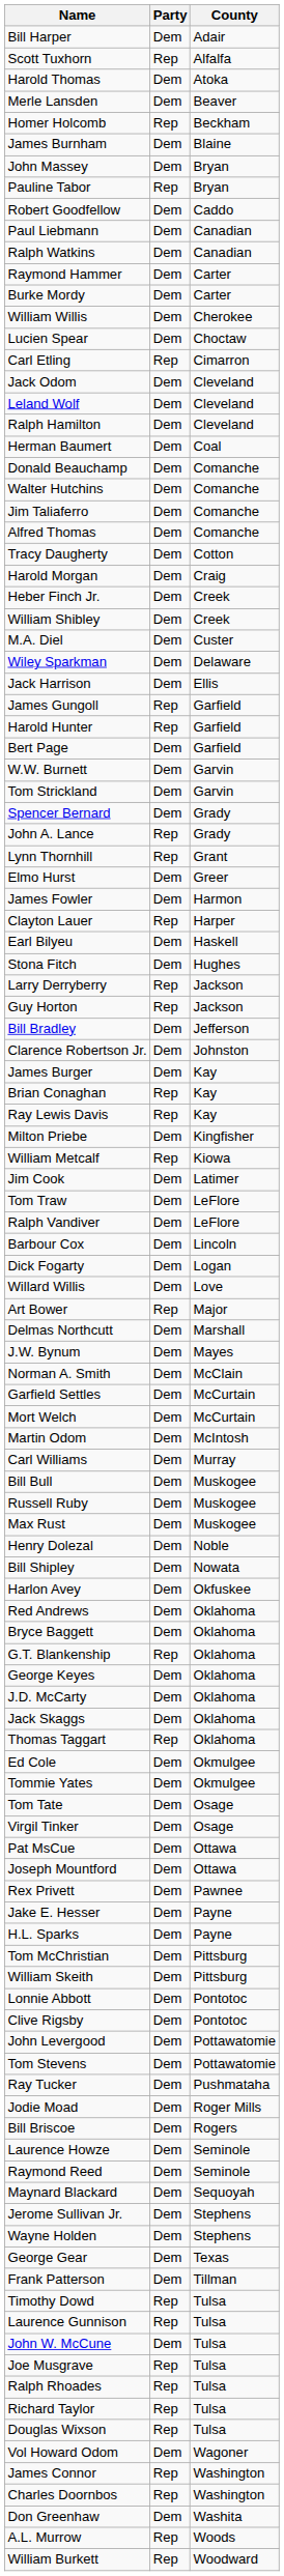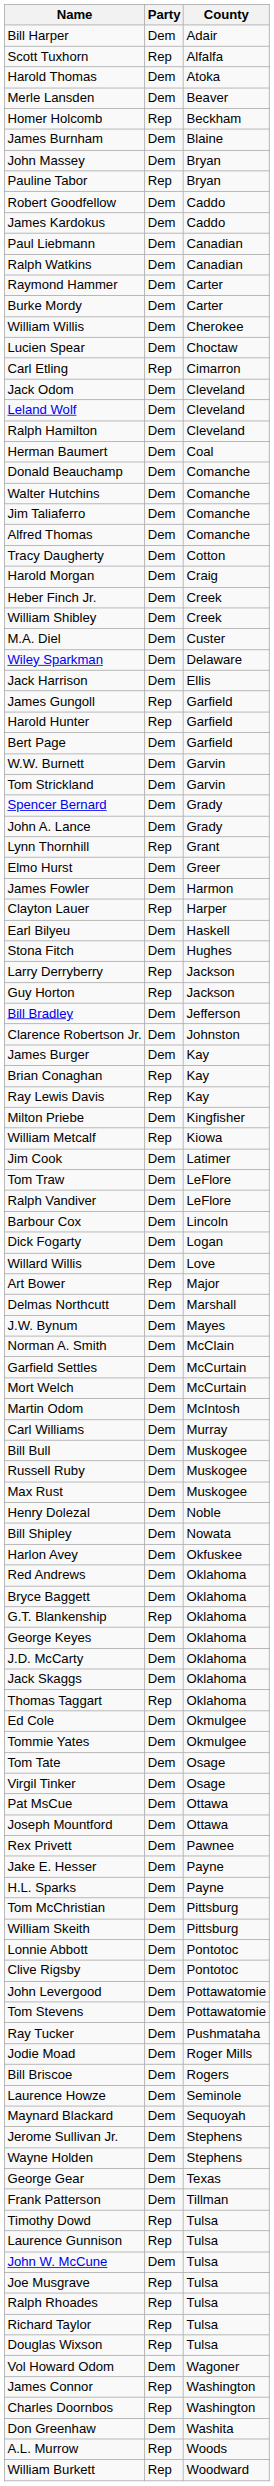+ row: James Kardokus | Dem | Caddo
John A. Lance | Party: Rep -> Dem
- row: Raymond Reed | Dem | Seminole
